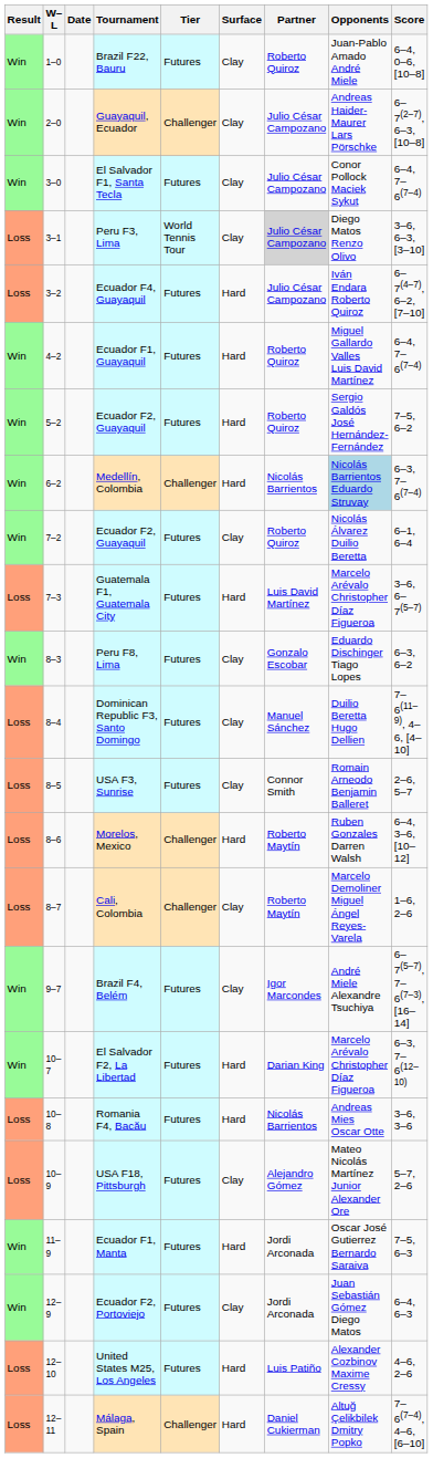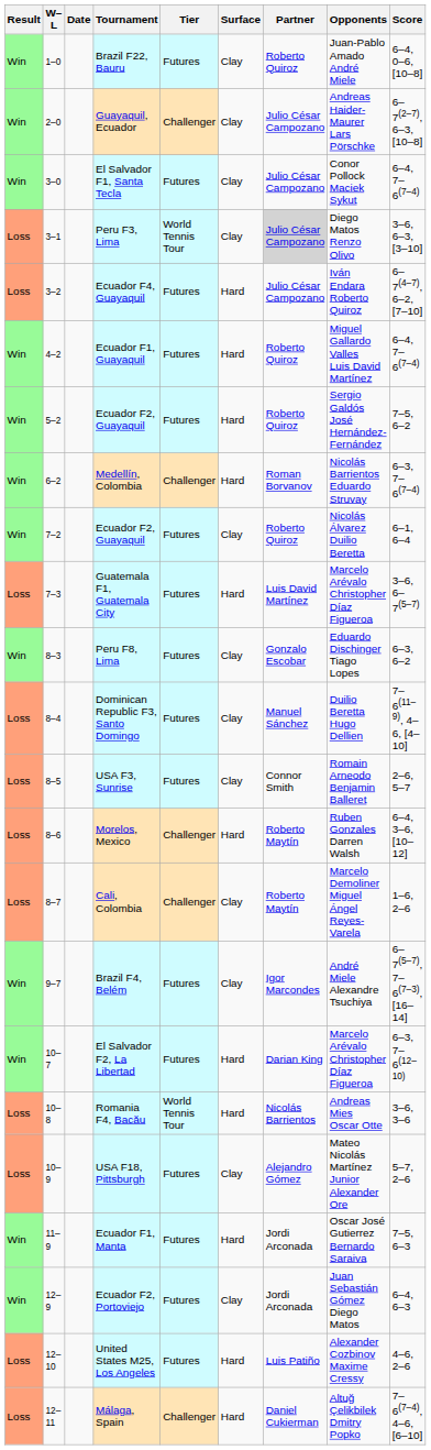Medellín, Colombia | Partner: Nicolás Barrientos -> Roman Borvanov
Medellín, Colombia | Opponents: lightblue background -> no background
Romania F4, Bacău | Tier: Futures -> World Tennis Tour
